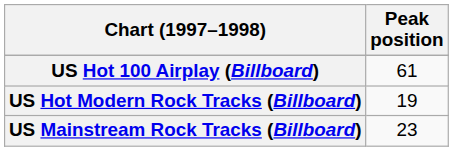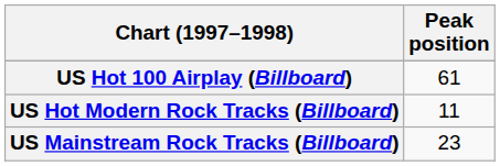US Hot Modern Rock Tracks (Billboard) | Peak position: 19 -> 11
